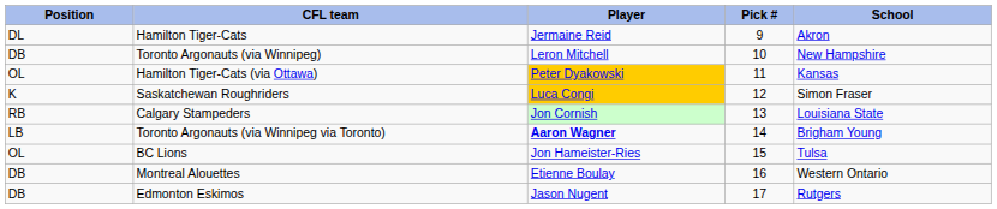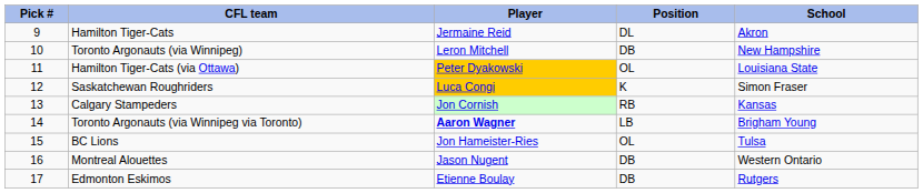columns swapped: Pick # <-> Position
Hamilton Tiger-Cats (via Ottawa) | School: Kansas -> Louisiana State
Calgary Stampeders | School: Louisiana State -> Kansas
Montreal Alouettes | Player: Etienne Boulay -> Jason Nugent
Edmonton Eskimos | Player: Jason Nugent -> Etienne Boulay
